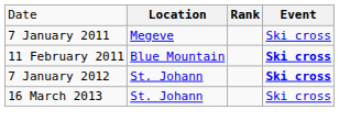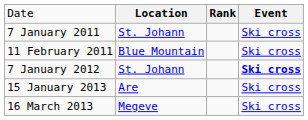7 January 2011 | column 2: Megeve -> St. Johann
11 February 2011 | column 4: bold -> normal
+ row: 15 January 2013 | Are | Ski cross
16 March 2013 | column 2: St. Johann -> Megeve
